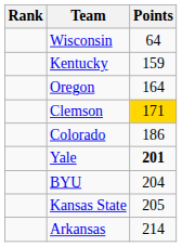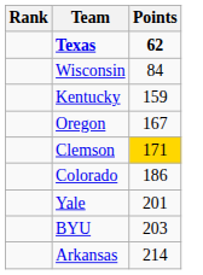+ row: Texas | 62
Wisconsin | Points: 64 -> 84
Oregon | Points: 164 -> 167
Yale | Points: bold -> normal
BYU | Points: 204 -> 203
- row: Kansas State | 205
